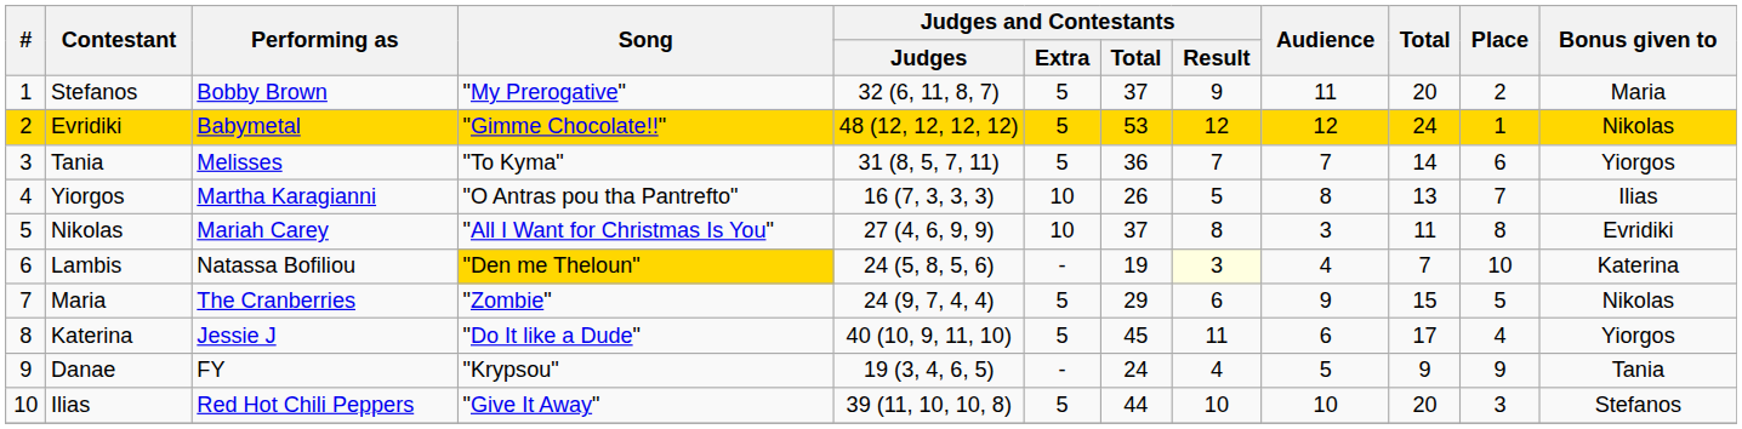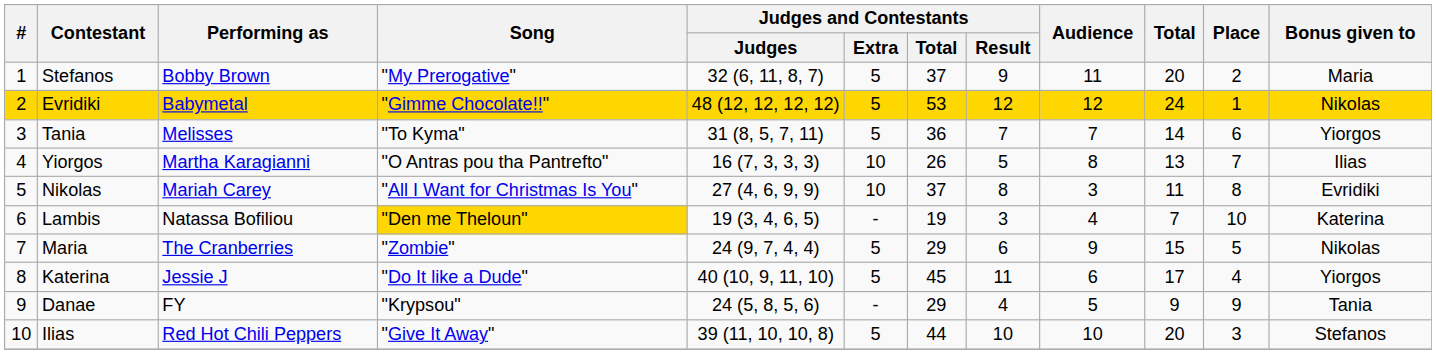Lambis | Judges and Contestants / Judges: 24 (5, 8, 5, 6) -> 19 (3, 4, 6, 5)
Lambis | Judges and Contestants / Result: lightyellow background -> no background
Danae | Judges and Contestants / Judges: 19 (3, 4, 6, 5) -> 24 (5, 8, 5, 6)
Danae | Judges and Contestants / Total: 24 -> 29
